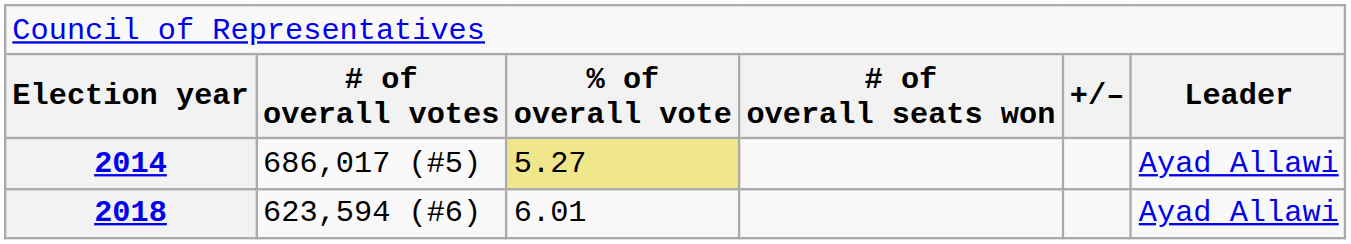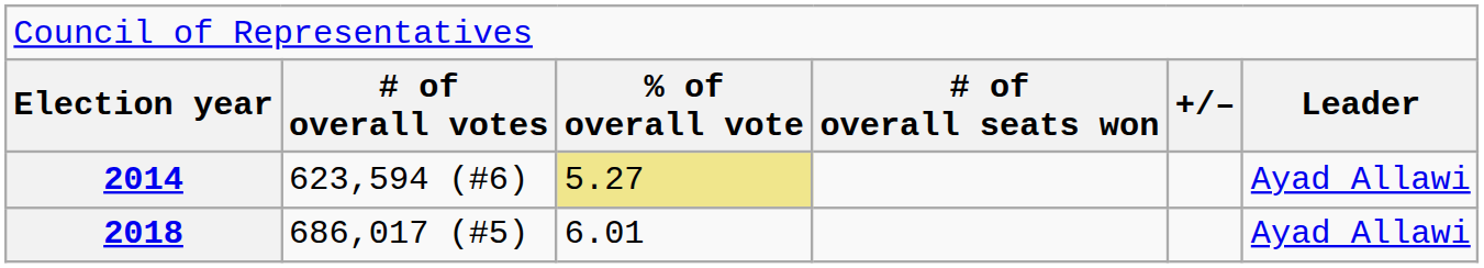2014 | column 2: 686,017 (#5) -> 623,594 (#6)
2018 | column 2: 623,594 (#6) -> 686,017 (#5)
